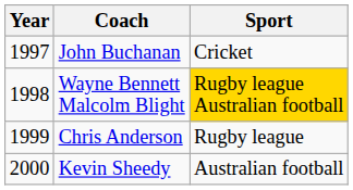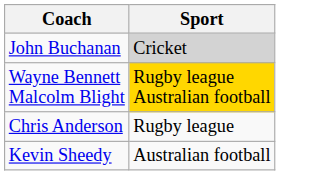- column: Year | 1997 | 1998 | 1999 | 2000
John Buchanan | Sport: no background -> lightgrey background
